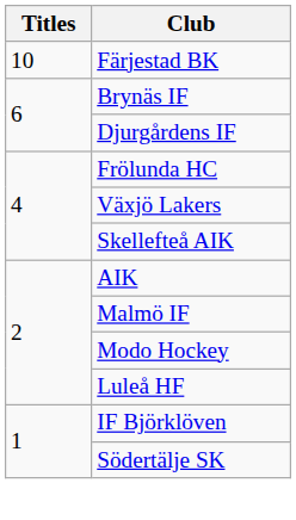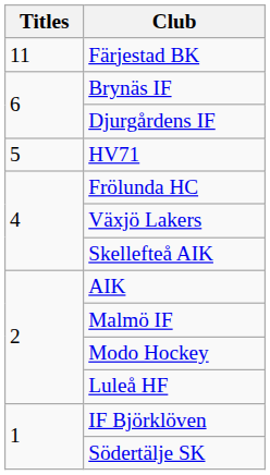Färjestad BK | Titles: 10 -> 11
+ row: 5 | HV71
